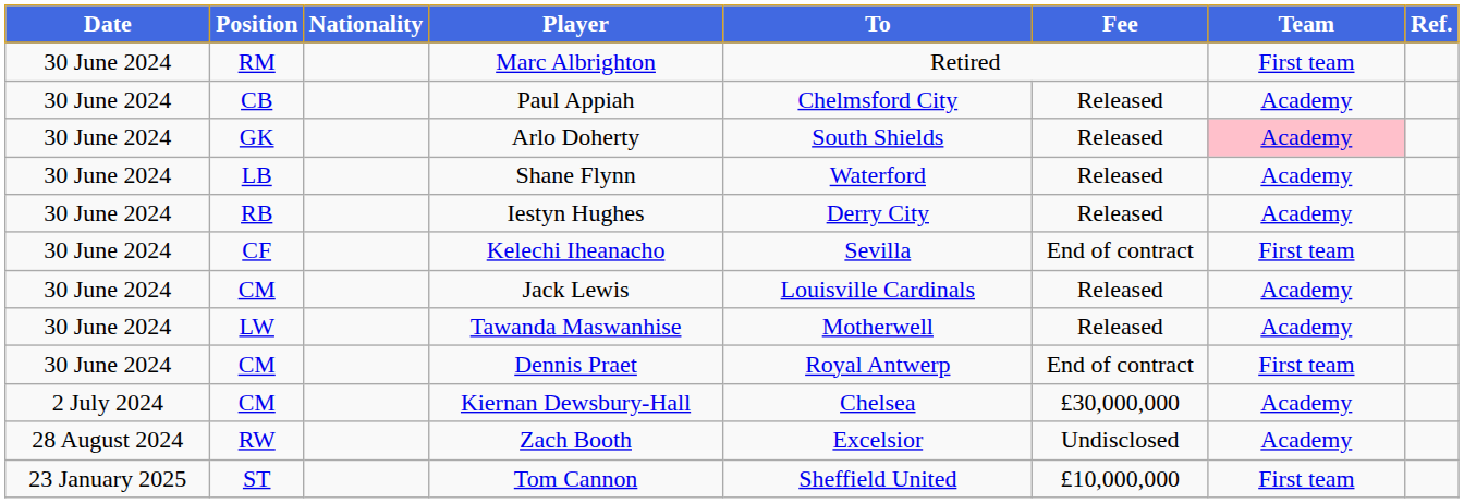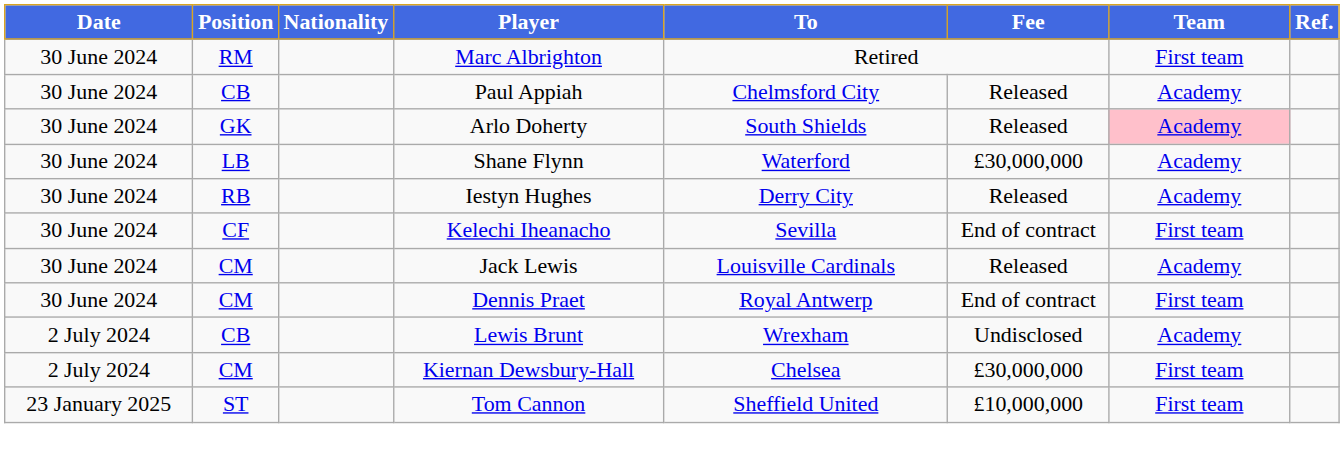Shane Flynn | Fee: Released -> £30,000,000
- row: 30 June 2024 | LW | Tawanda Maswanhise | Motherwell | Released | Academy
+ row: 2 July 2024 | CB | Lewis Brunt | Wrexham | Undisclosed | Academy
Kiernan Dewsbury-Hall | Team: Academy -> First team
- row: 28 August 2024 | RW | Zach Booth | Excelsior | Undisclosed | Academy
